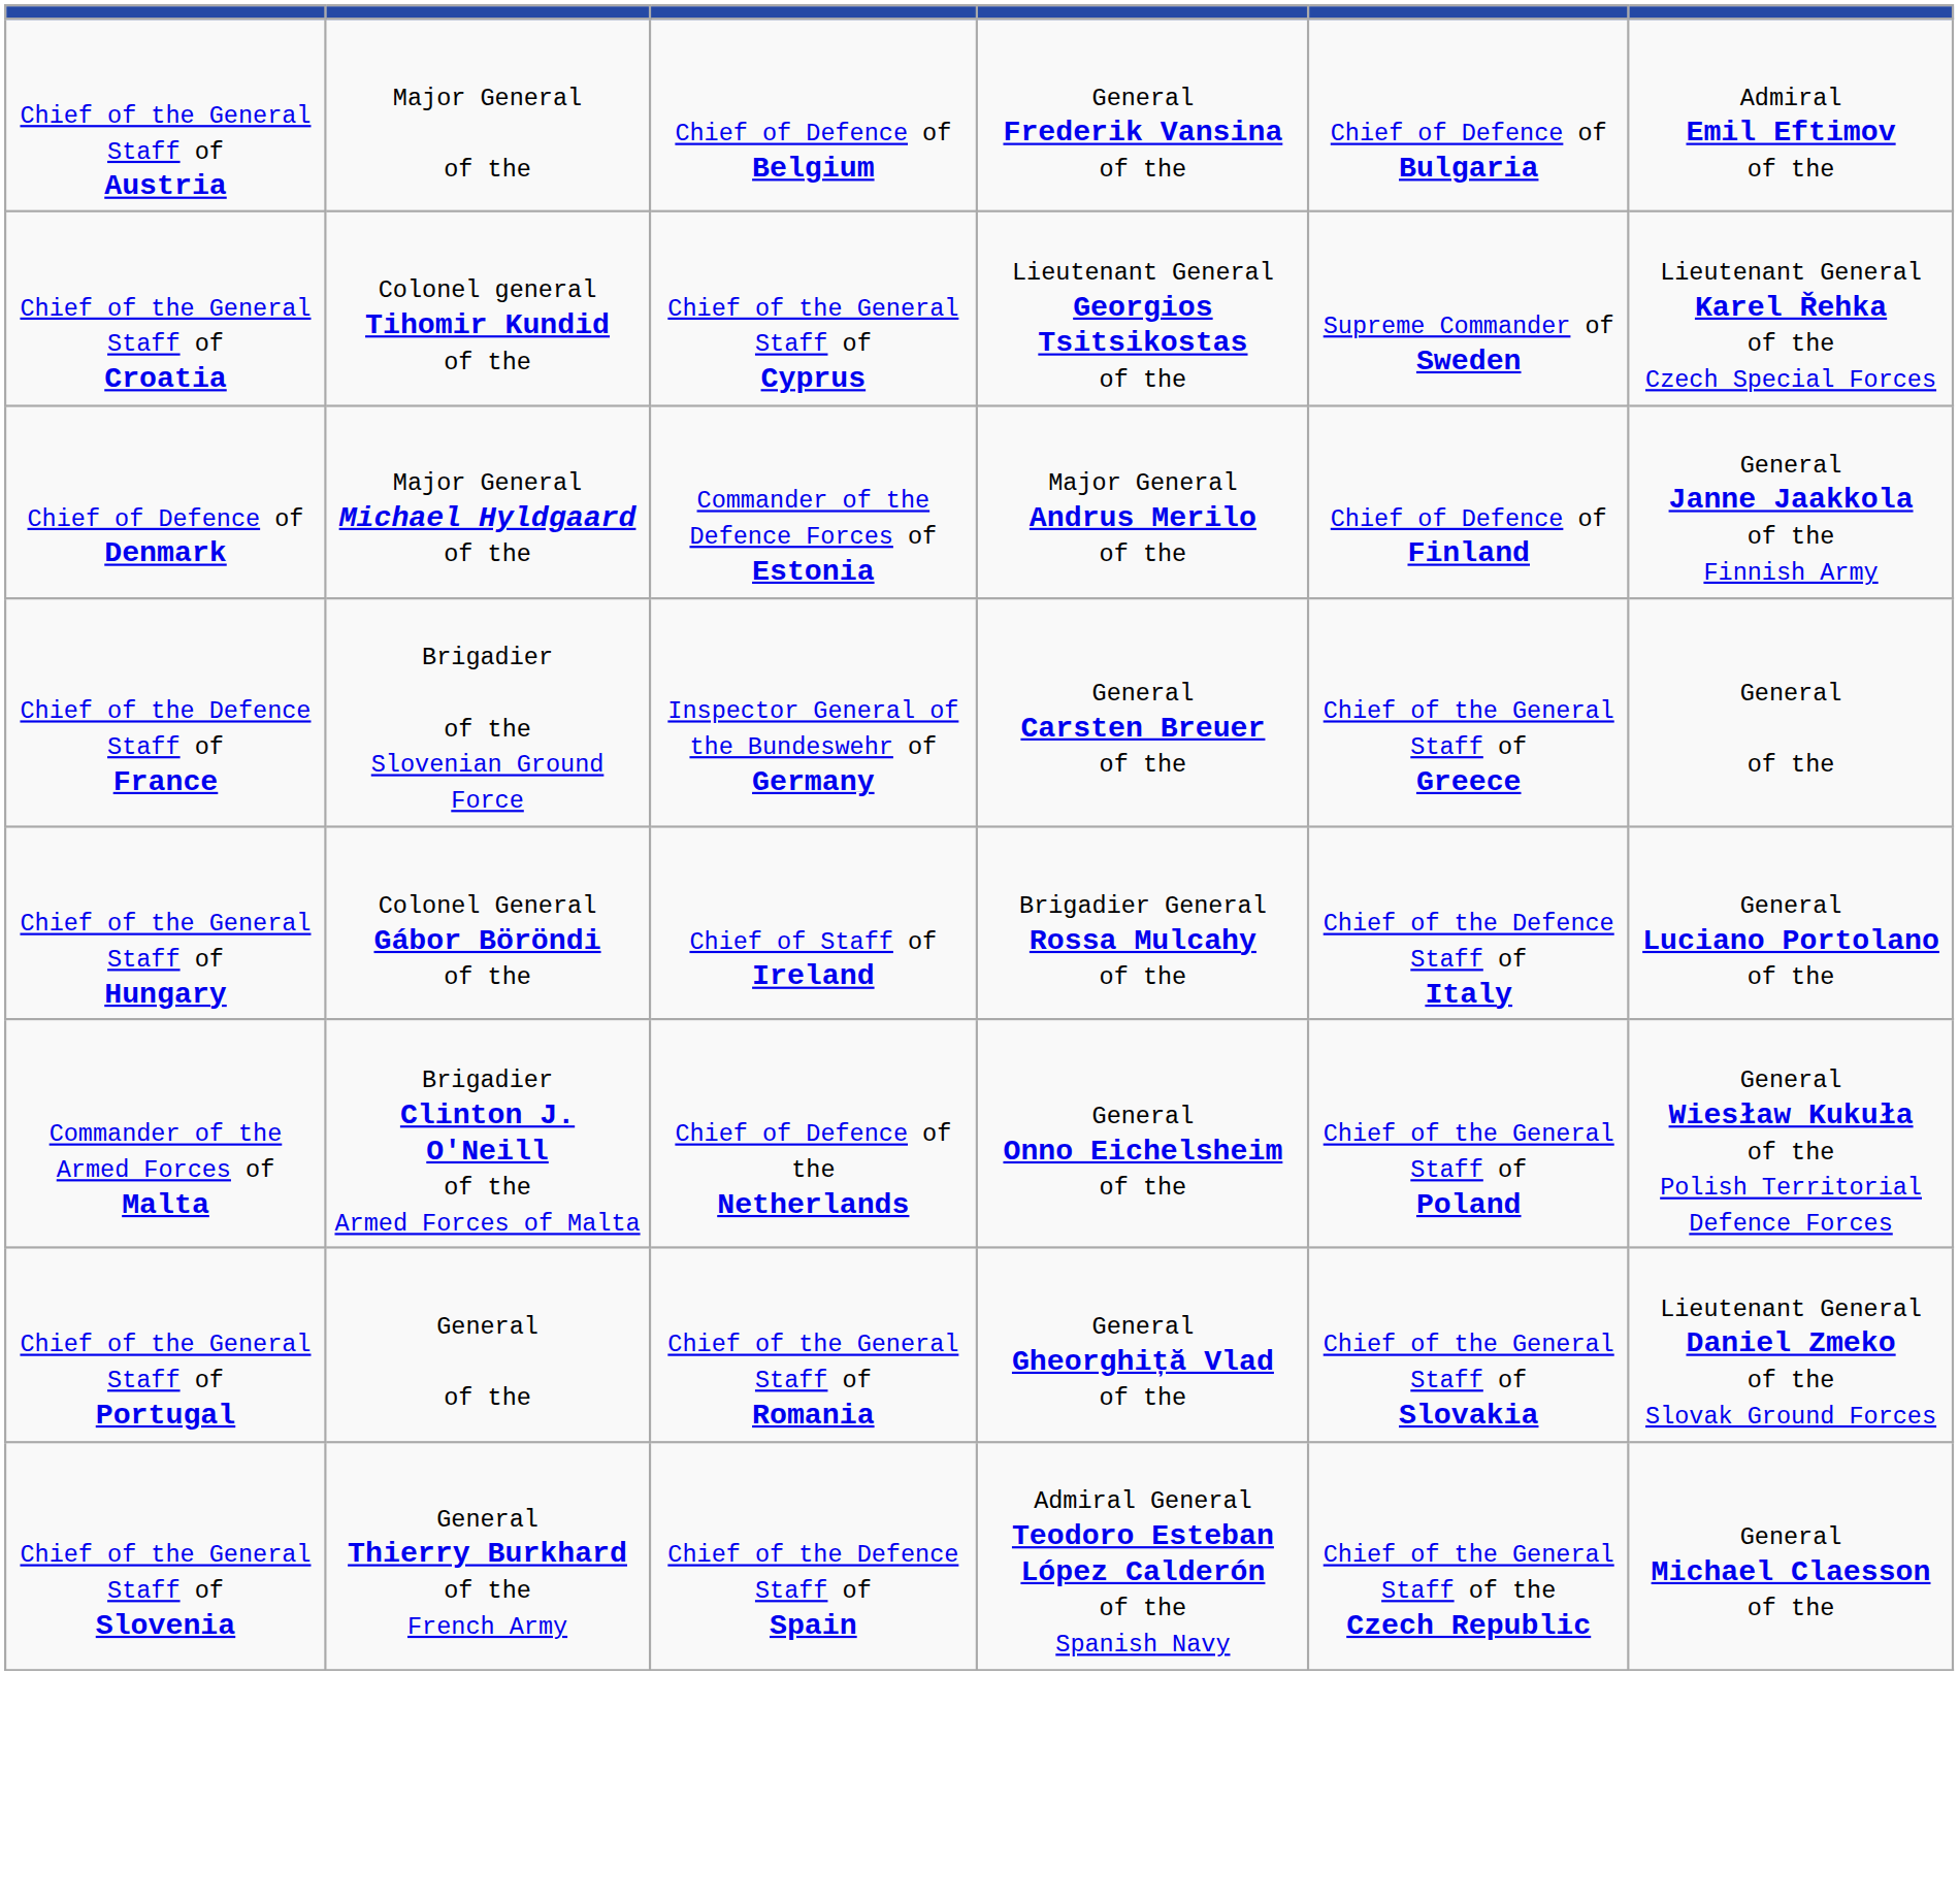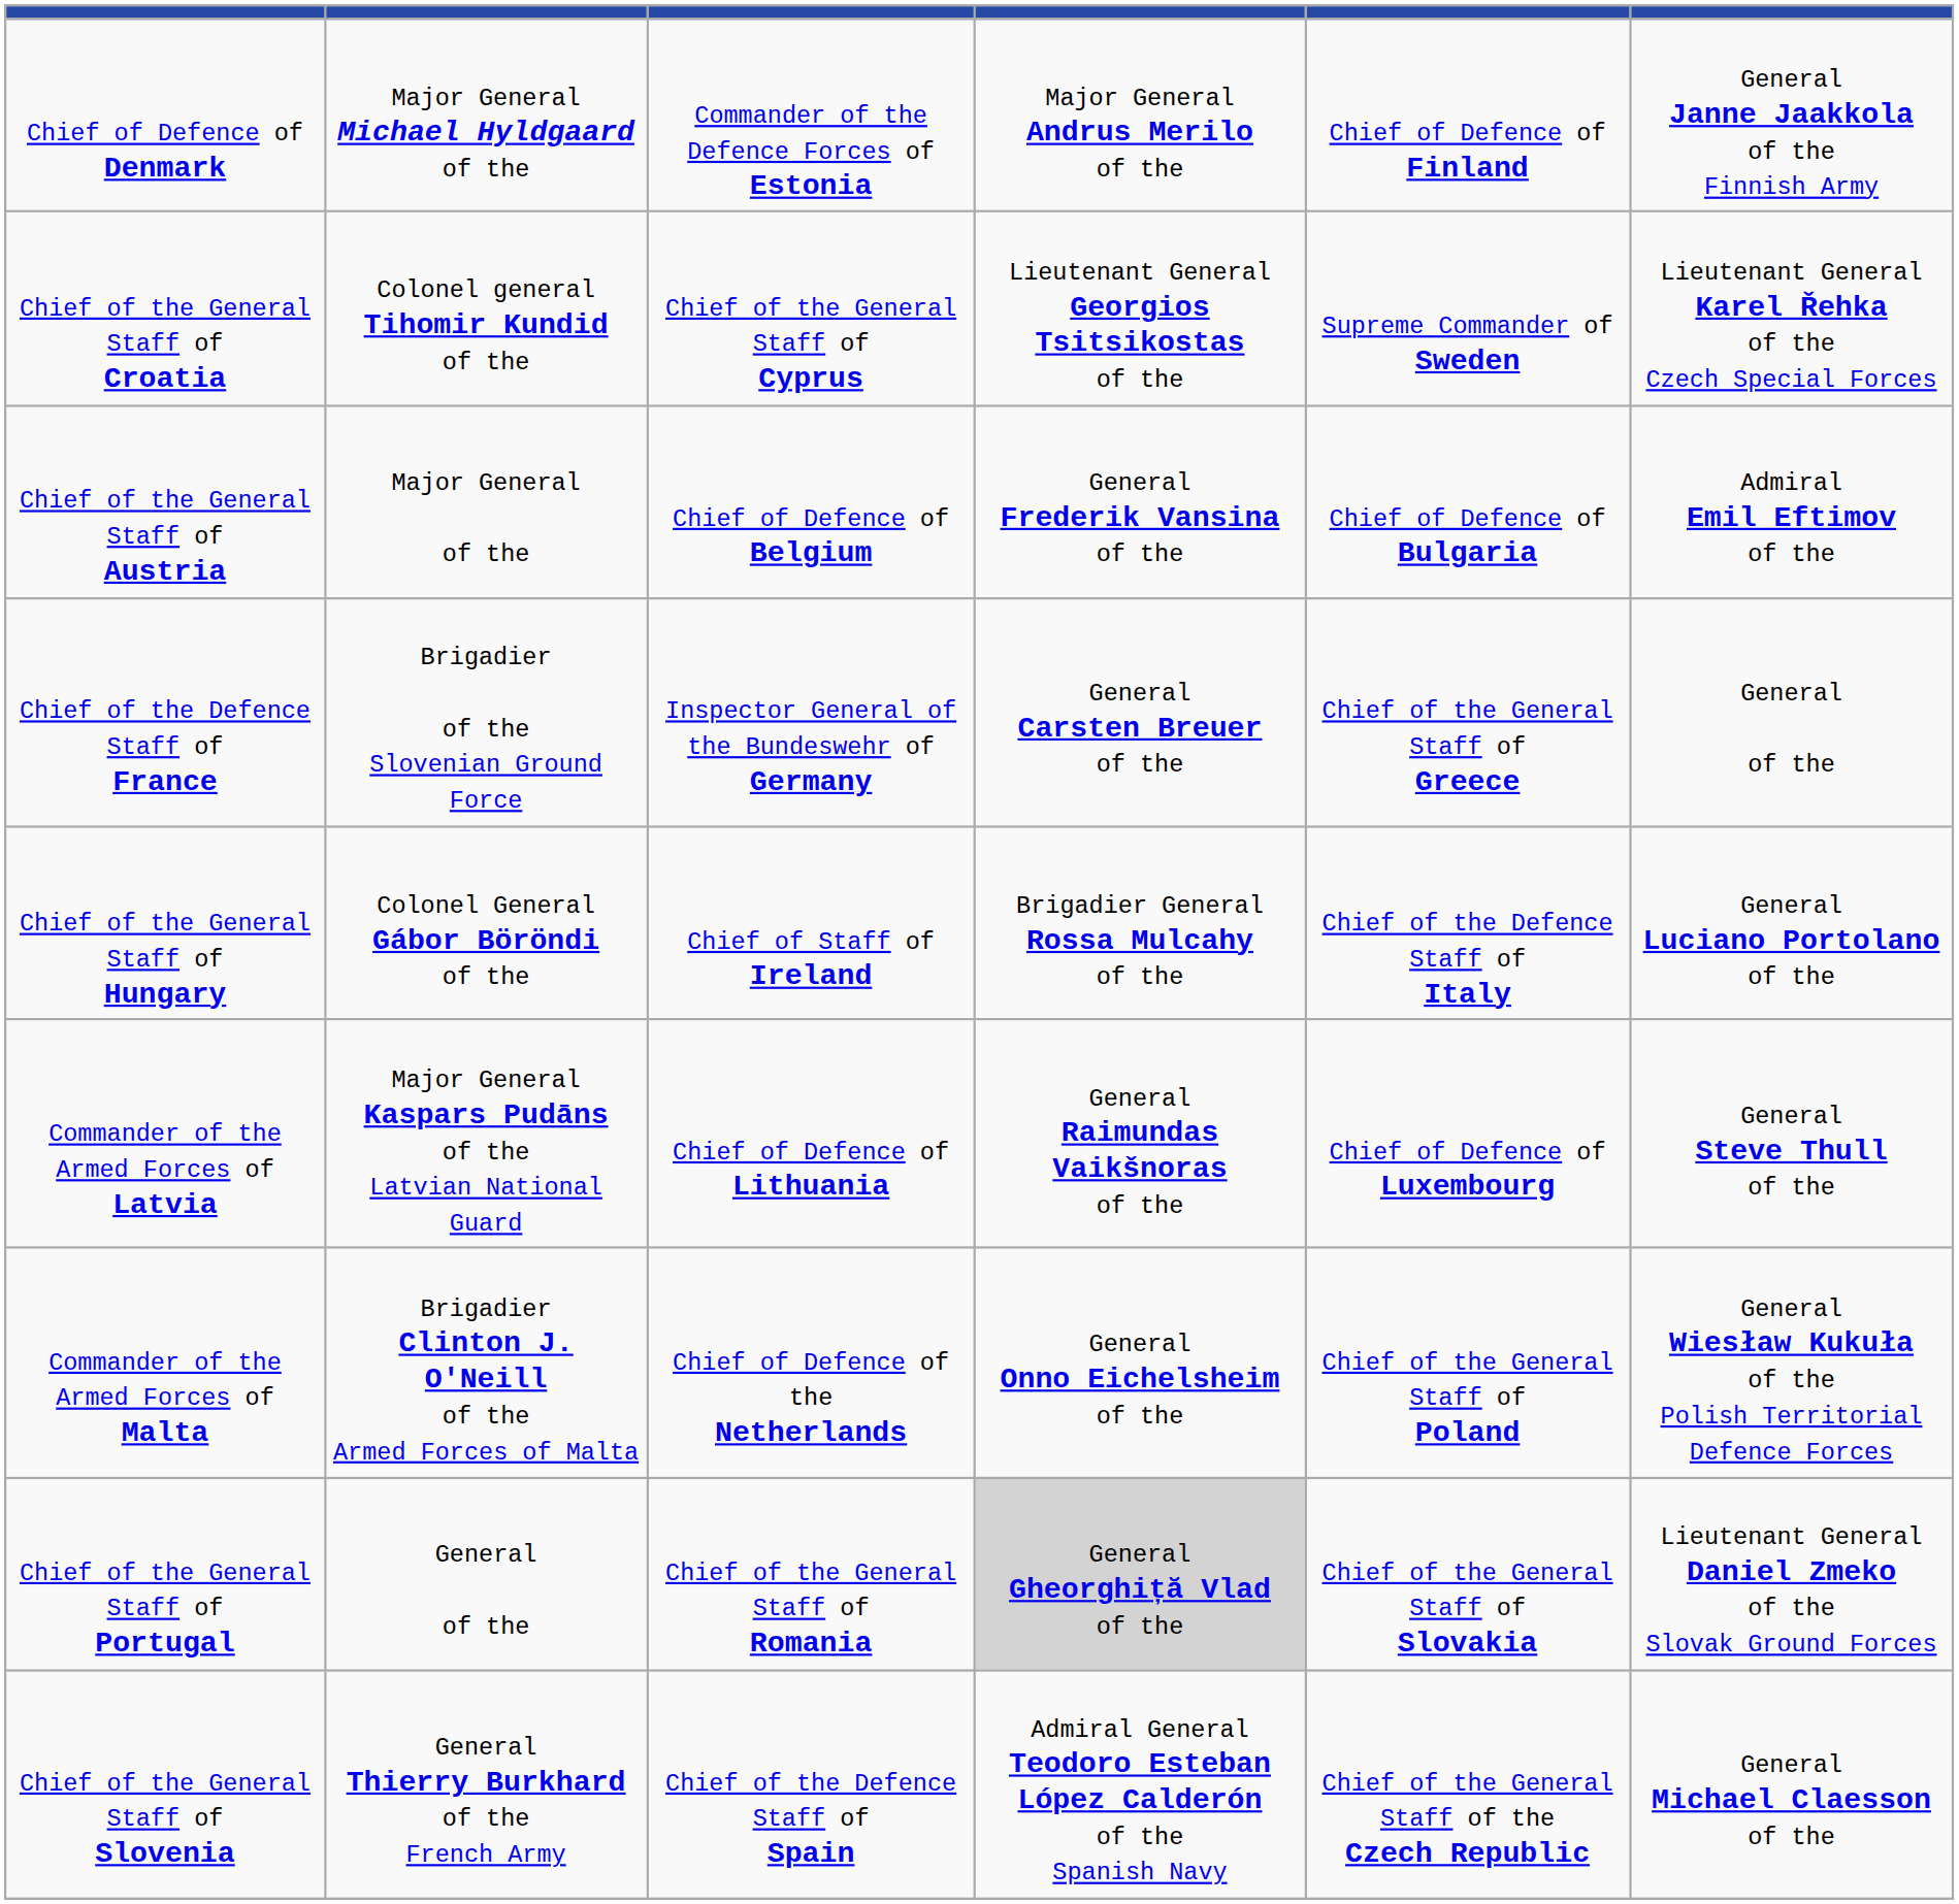rows swapped: Chief of the General Staff of Austria <-> Chief of Defence of Denmark
+ row: Commander of the Armed Forces of Latvia | Major General Kaspars Pudāns of the Latvian National Guard | Chief of Defence of Lithuania | General Raimundas Vaikšnoras of the | Chief of Defence of Luxembourg | General Steve Thull of the
Chief of the General Staff of Portugal | column 4: no background -> lightgrey background
